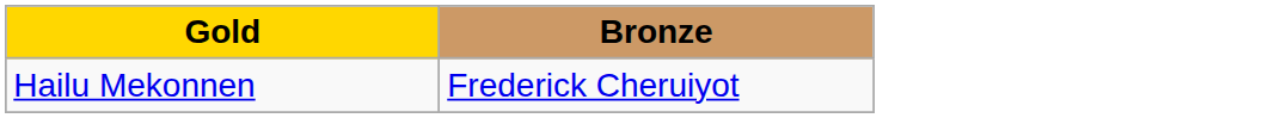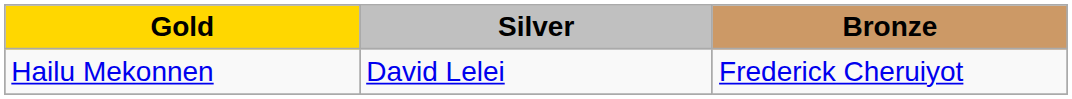+ column: Silver | David Lelei
